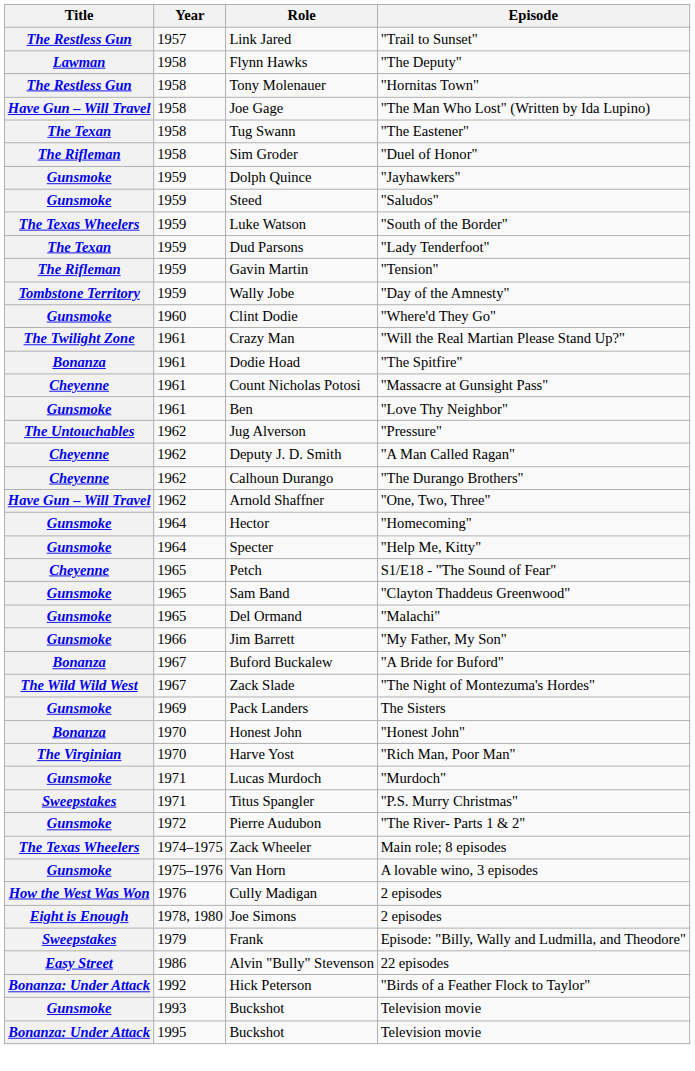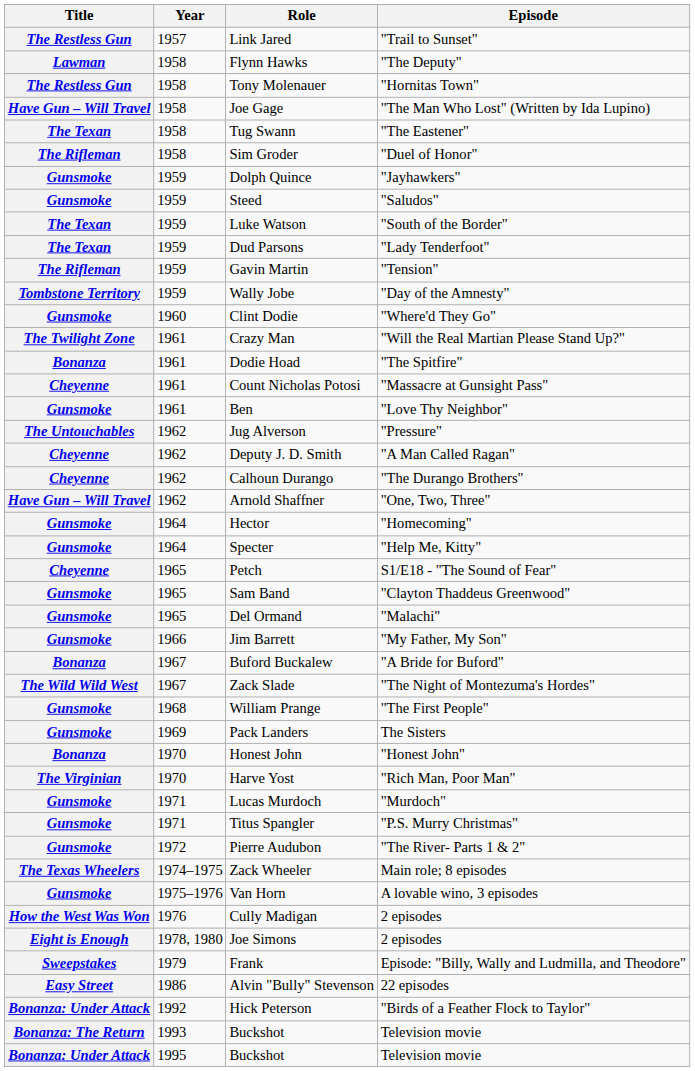Luke Watson | Title: The Texas Wheelers -> The Texan
+ row: Gunsmoke | 1968 | William Prange | "The First People"
Titus Spangler | Title: Sweepstakes -> Gunsmoke
1993 / Buckshot | Title: Gunsmoke -> Bonanza: The Return
